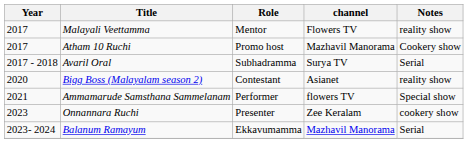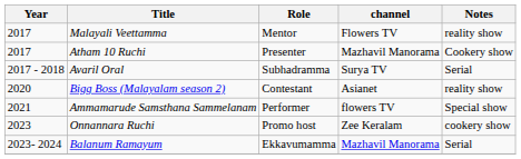Atham 10 Ruchi | Role: Promo host -> Presenter
Onnannara Ruchi | Role: Presenter -> Promo host
